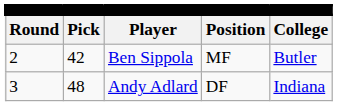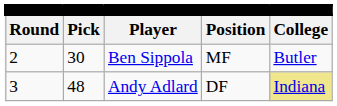Ben Sippola | column 2: 42 -> 30
Andy Adlard | column 5: no background -> khaki background
